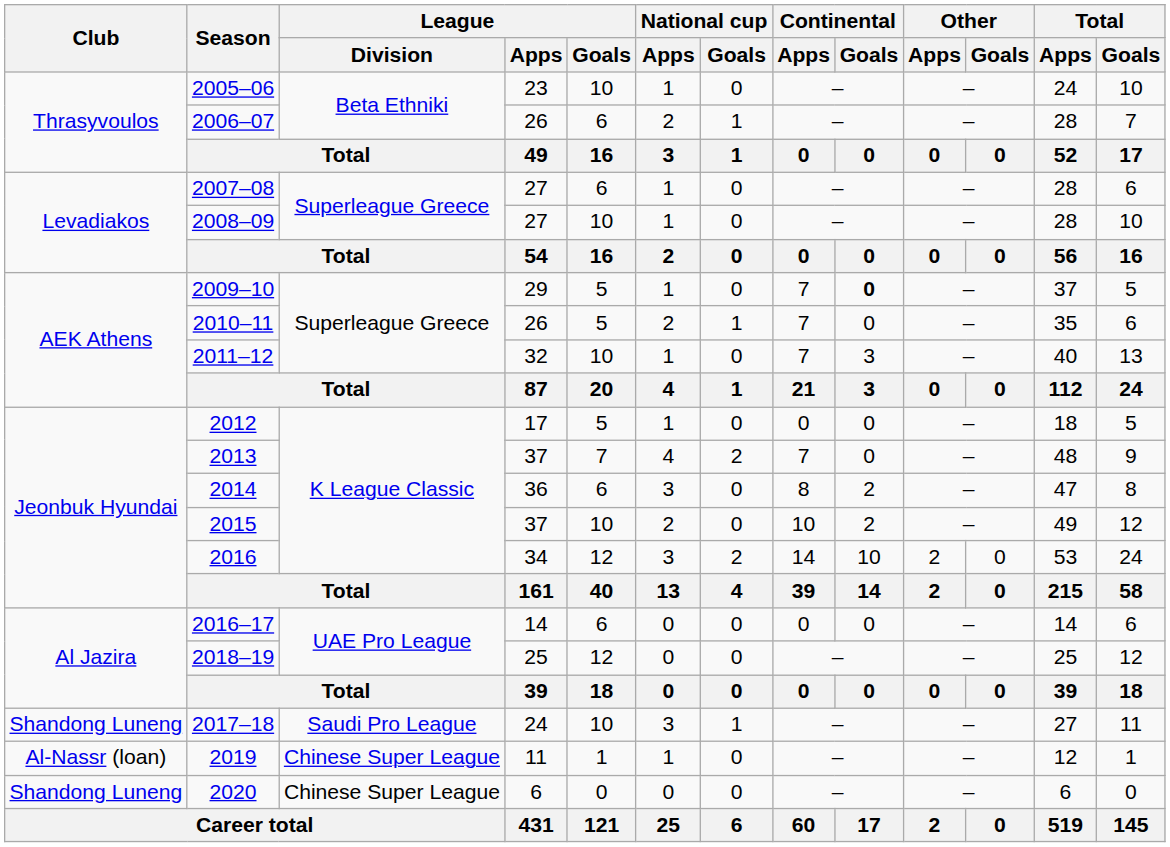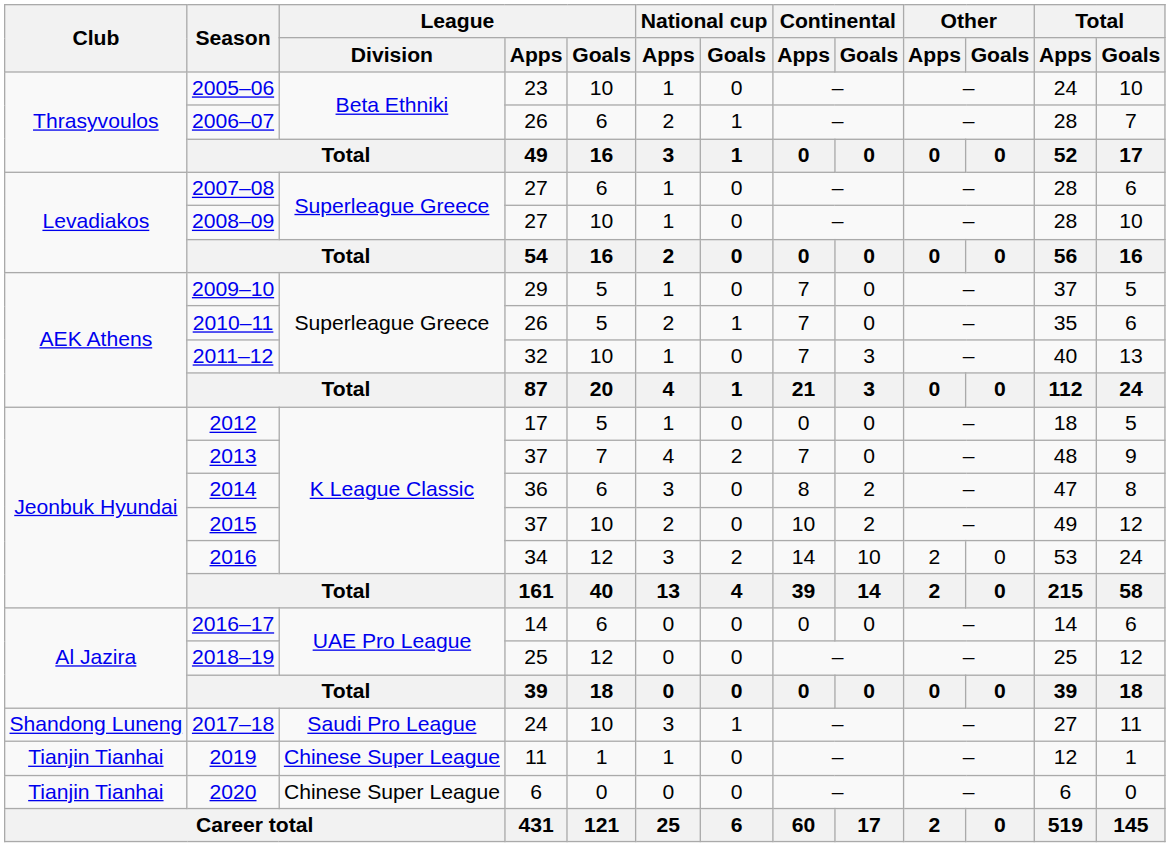2009–10 | Continental / Goals: bold -> normal
2019 | Club: Al-Nassr (loan) -> Tianjin Tianhai
2020 | Club: Shandong Luneng -> Tianjin Tianhai
